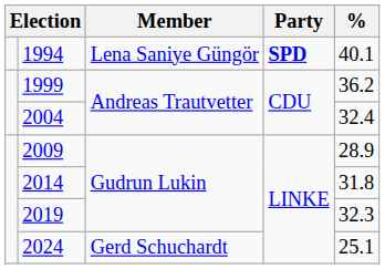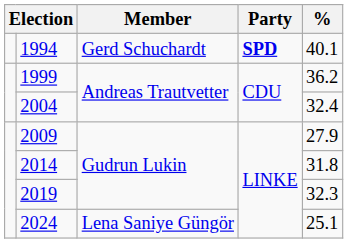1994 | Member: Lena Saniye Güngör -> Gerd Schuchardt
2009 | %: 28.9 -> 27.9
2024 | Member: Gerd Schuchardt -> Lena Saniye Güngör
